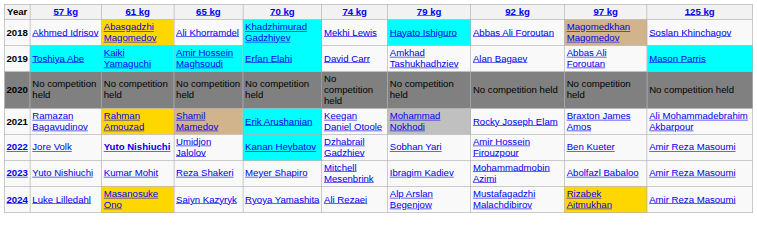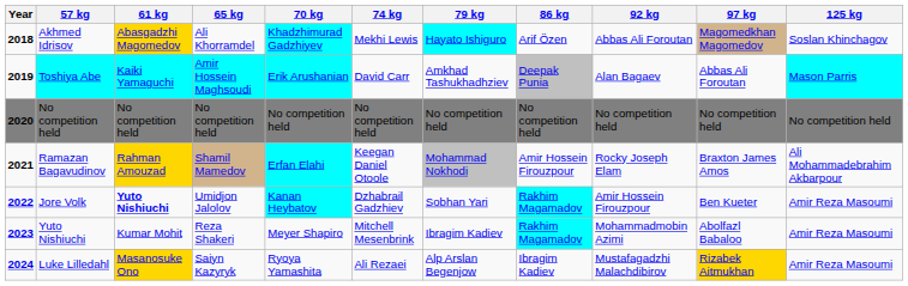+ column: 86 kg | Arif Özen | Deepak Punia | No competition held | Amir Hossein Firouzpour | Rakhim Magamadov | Rakhim Magamadov | Ibragim Kadiev
Toshiya Abe | 70 kg: Erfan Elahi -> Erik Arushanian
Ramazan Bagavudinov | 70 kg: Erik Arushanian -> Erfan Elahi
